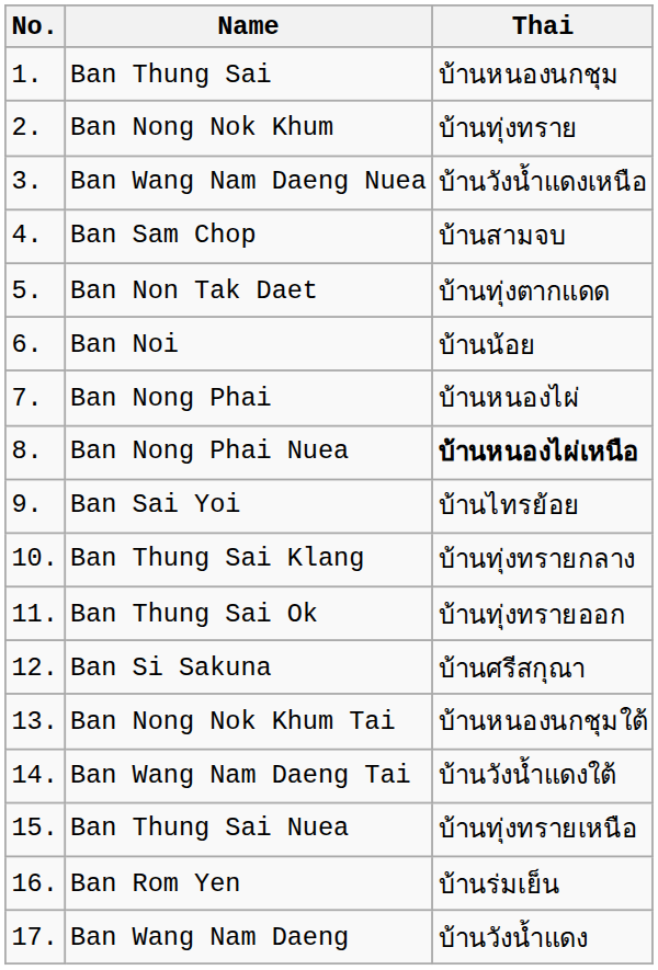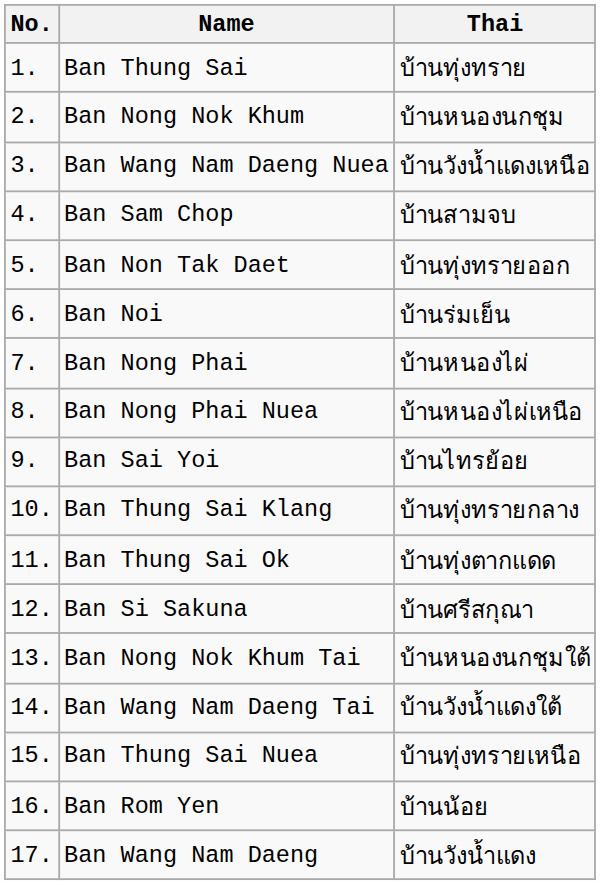Ban Thung Sai | Thai: บ้านหนองนกชุม -> บ้านทุ่งทราย
Ban Nong Nok Khum | Thai: บ้านทุ่งทราย -> บ้านหนองนกชุม
Ban Non Tak Daet | Thai: บ้านทุ่งตากแดด -> บ้านทุ่งทรายออก
Ban Noi | Thai: บ้านน้อย -> บ้านร่มเย็น
Ban Nong Phai Nuea | Thai: bold -> normal
Ban Thung Sai Ok | Thai: บ้านทุ่งทรายออก -> บ้านทุ่งตากแดด
Ban Rom Yen | Thai: บ้านร่มเย็น -> บ้านน้อย
